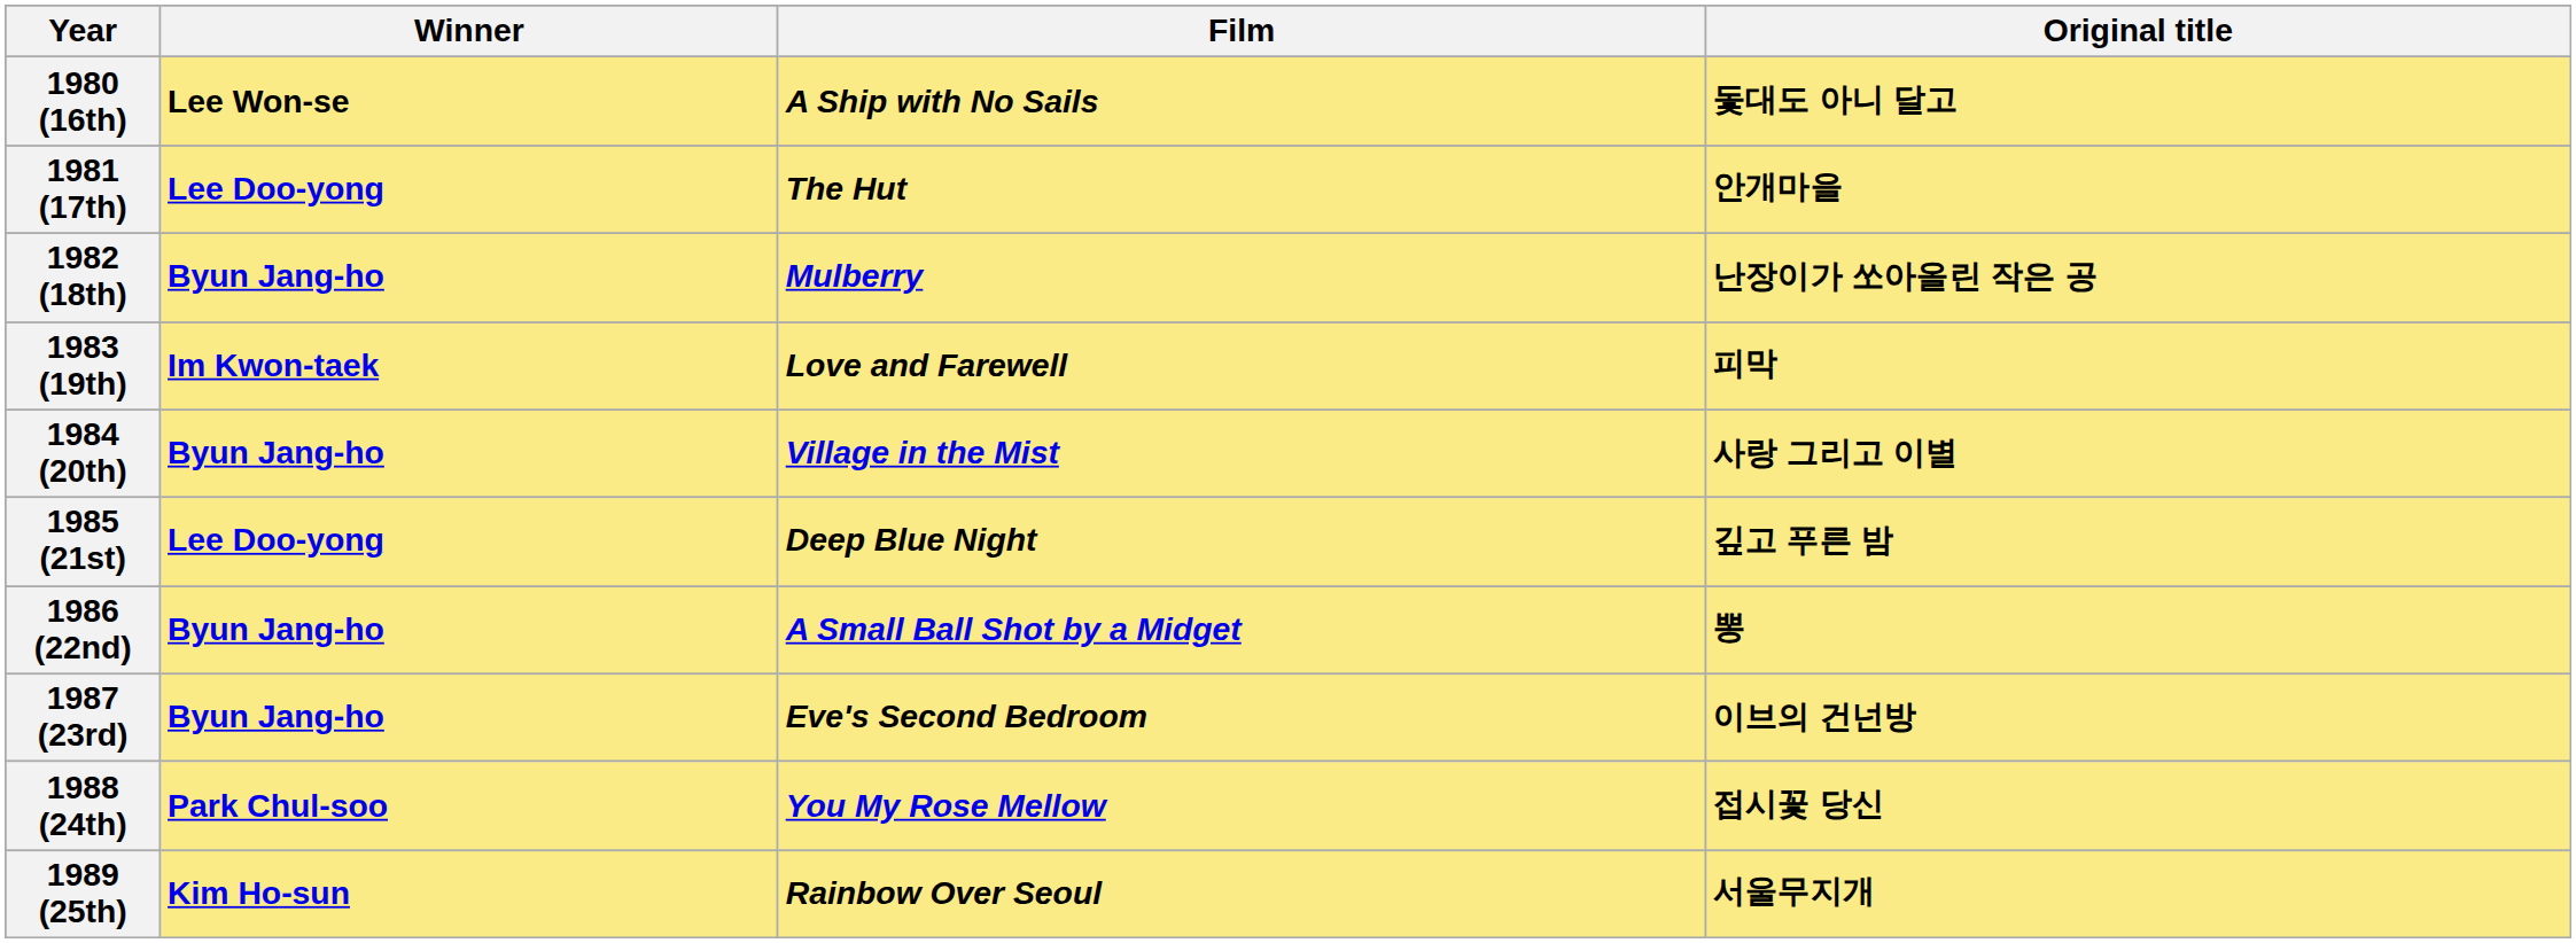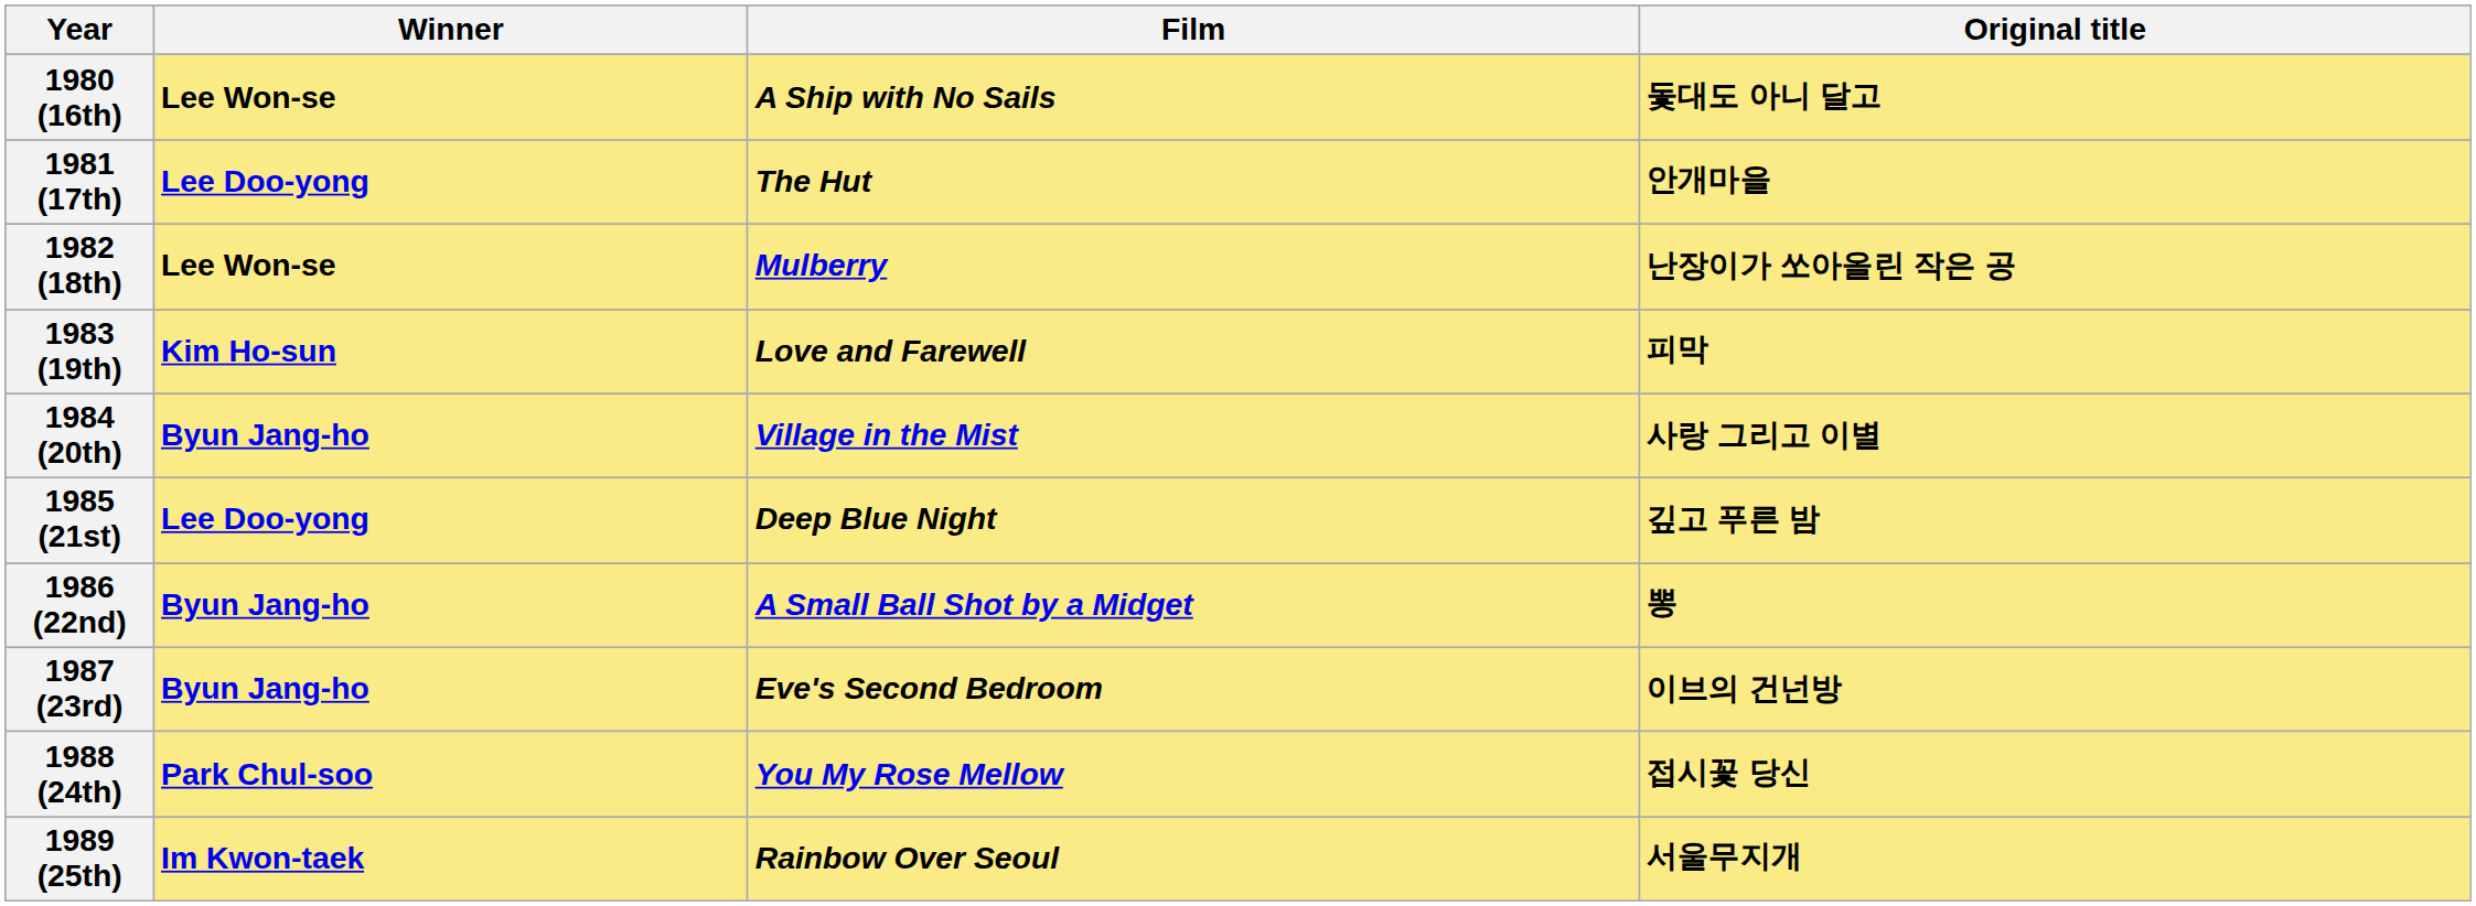1982 (18th) | Winner: Byun Jang-ho -> Lee Won-se
1983 (19th) | Winner: Im Kwon-taek -> Kim Ho-sun
1989 (25th) | Winner: Kim Ho-sun -> Im Kwon-taek
